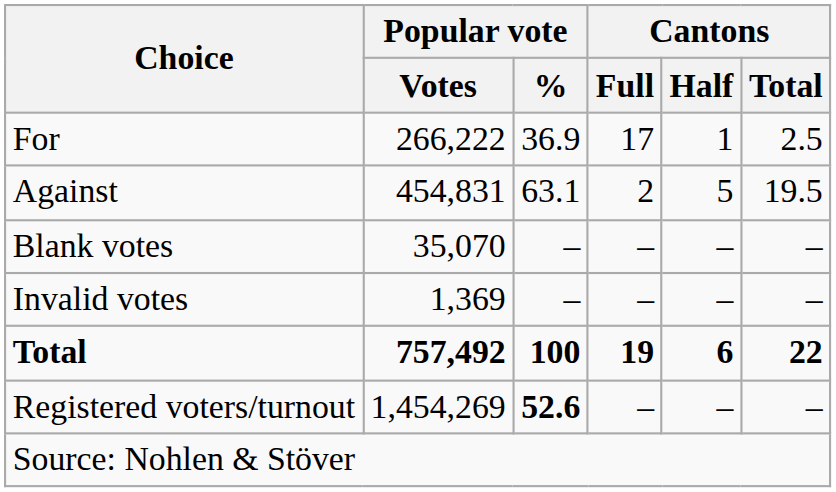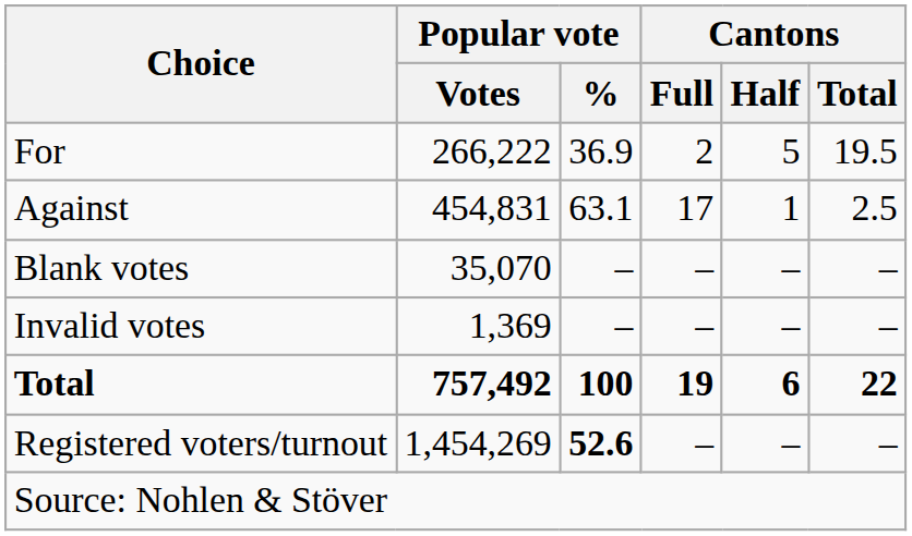For | Cantons / Full: 17 -> 2
For | Cantons / Half: 1 -> 5
For | Cantons / Total: 2.5 -> 19.5
Against | Cantons / Full: 2 -> 17
Against | Cantons / Half: 5 -> 1
Against | Cantons / Total: 19.5 -> 2.5
